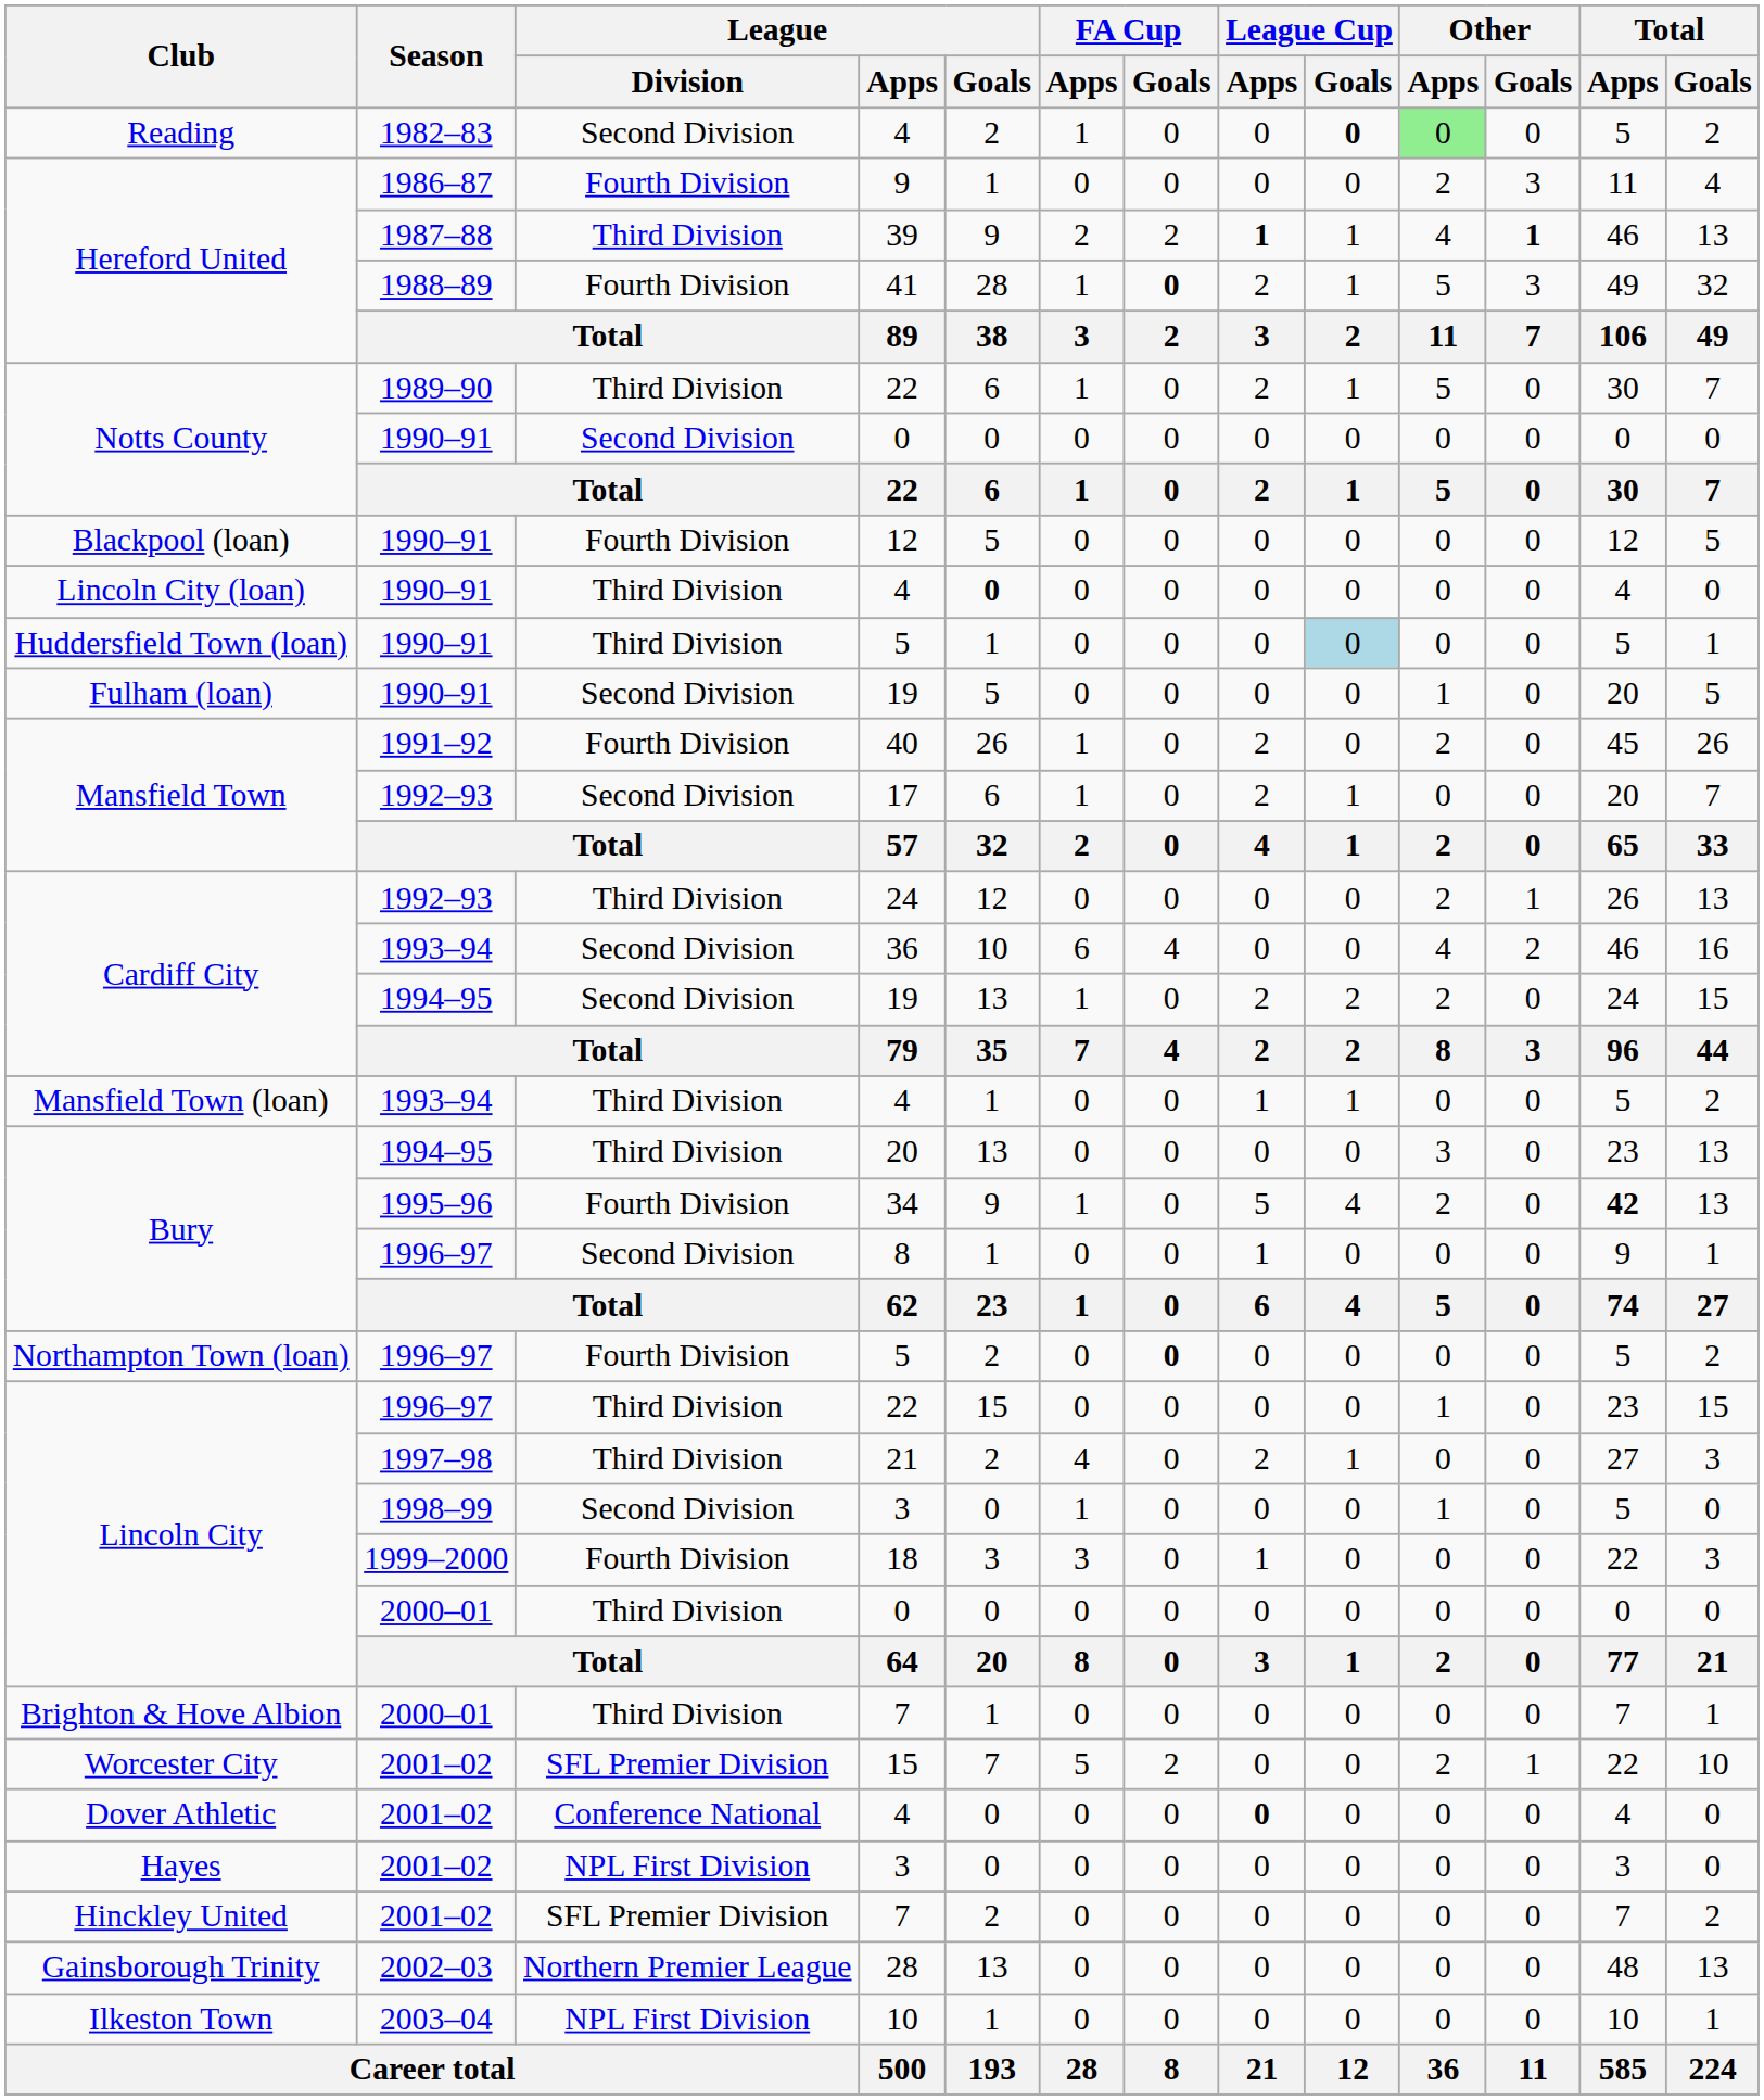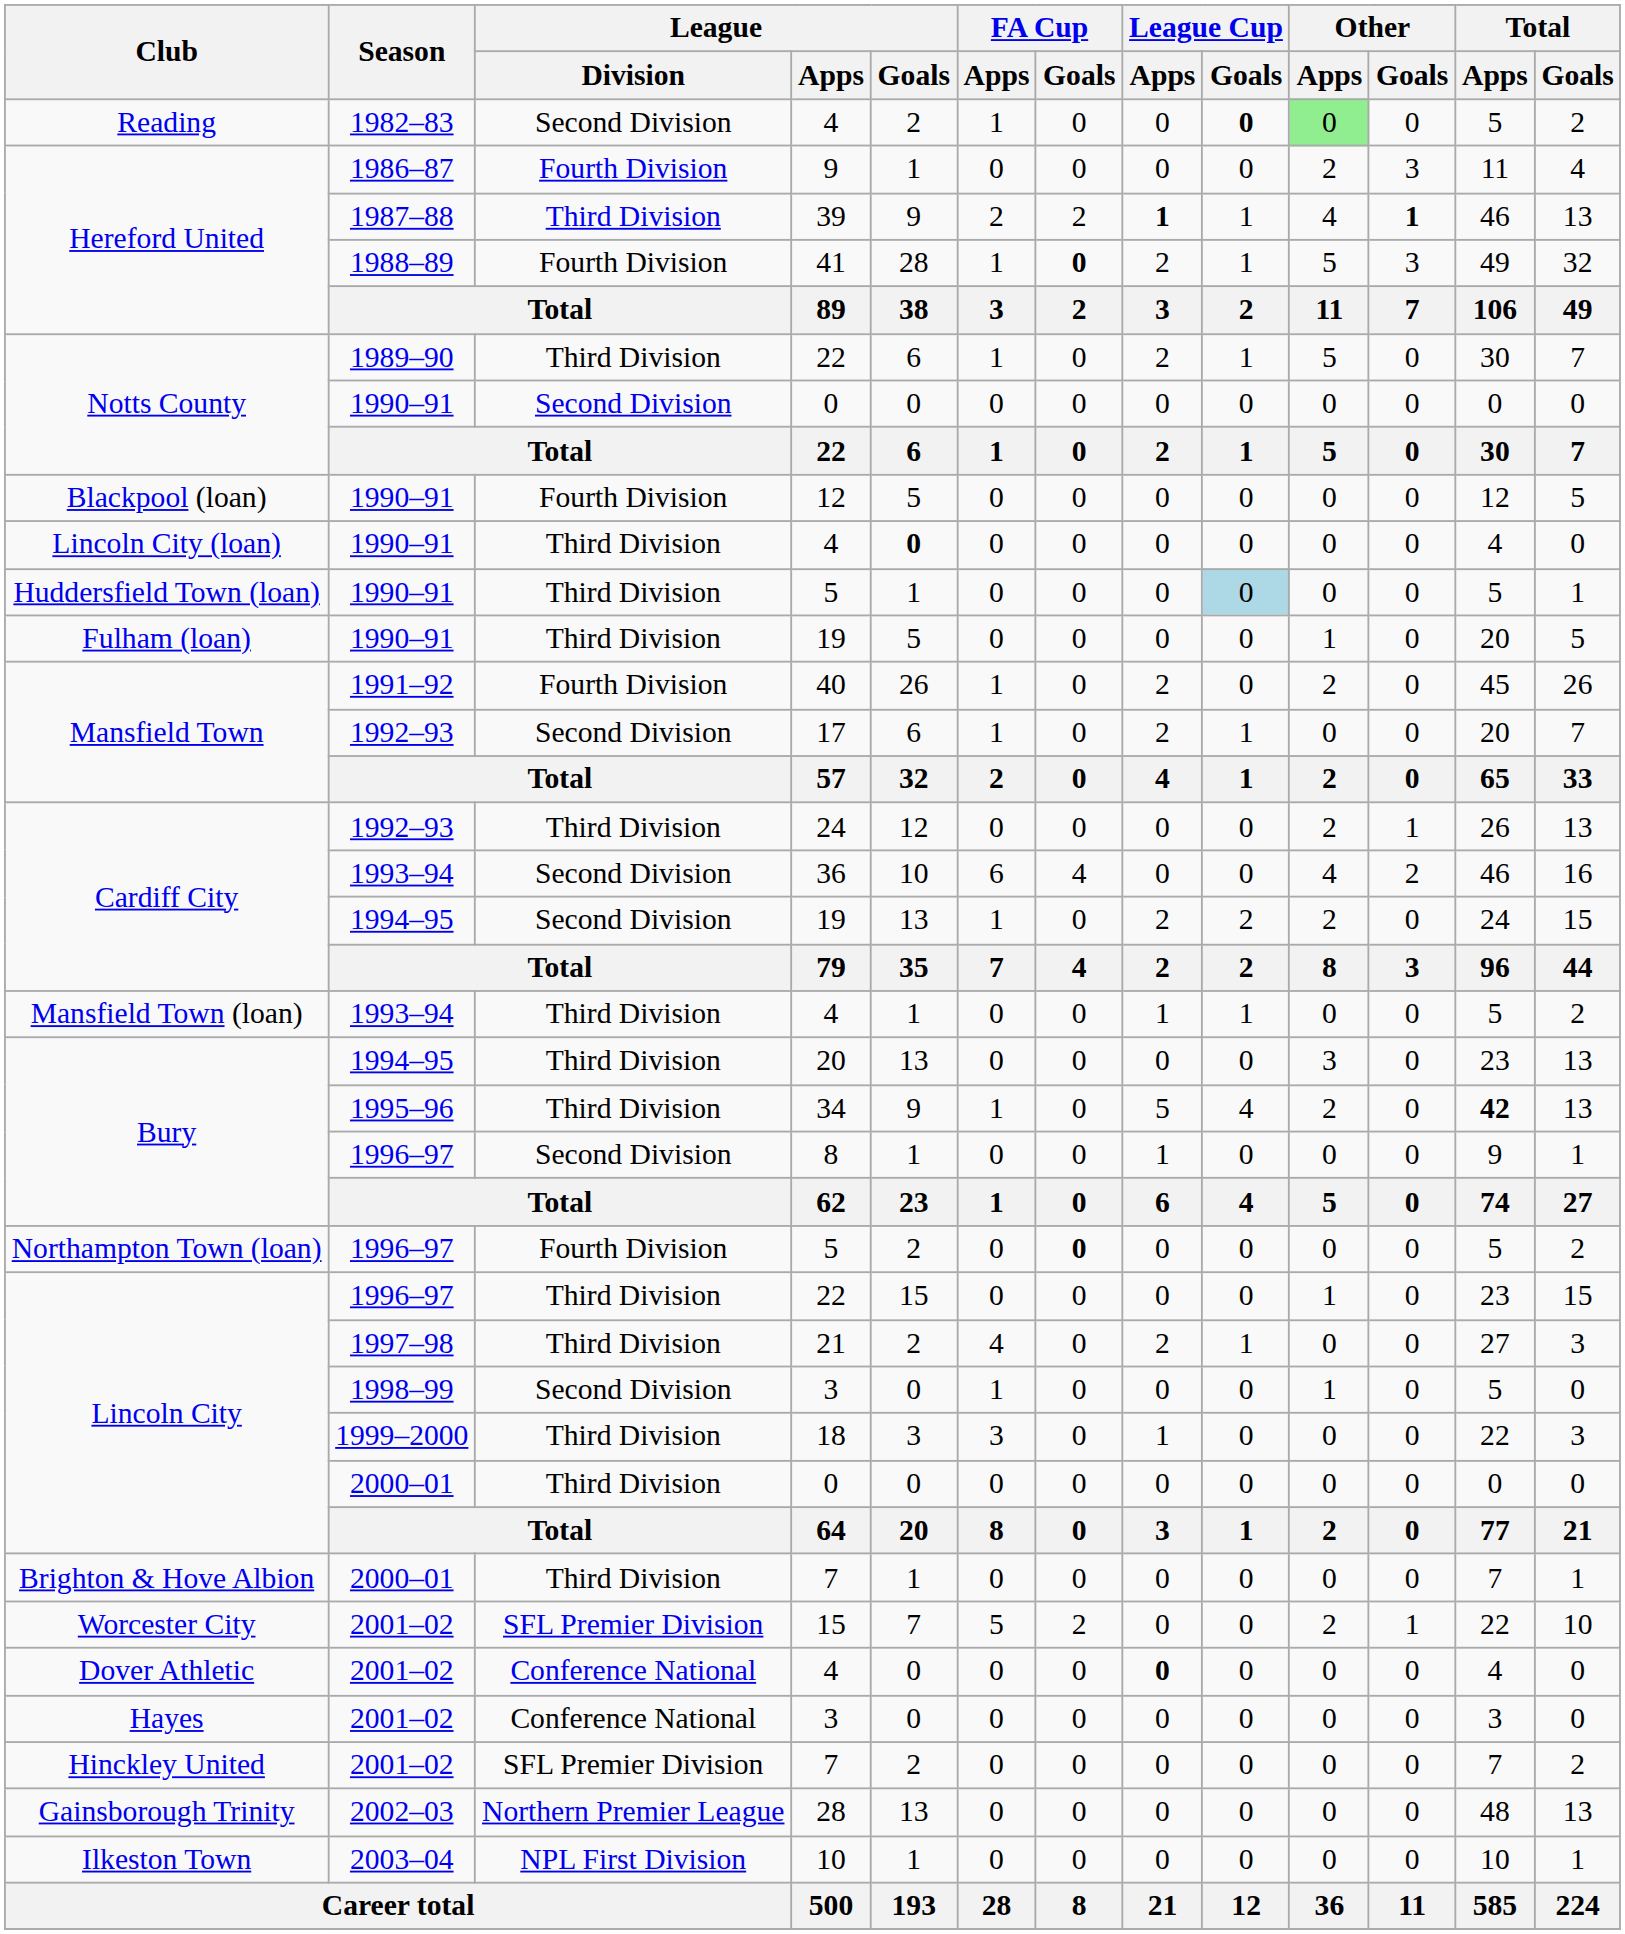Fulham (loan) / 19 | League / Division: Second Division -> Third Division
34 | League / Division: Fourth Division -> Third Division
18 | League / Division: Fourth Division -> Third Division
Hayes / 3 | League / Division: NPL First Division -> Conference National
